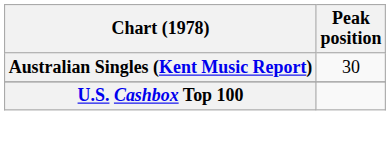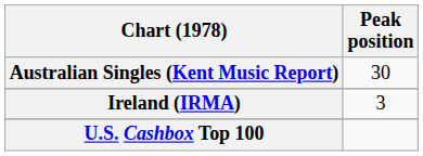+ row: Ireland (IRMA) | 3
